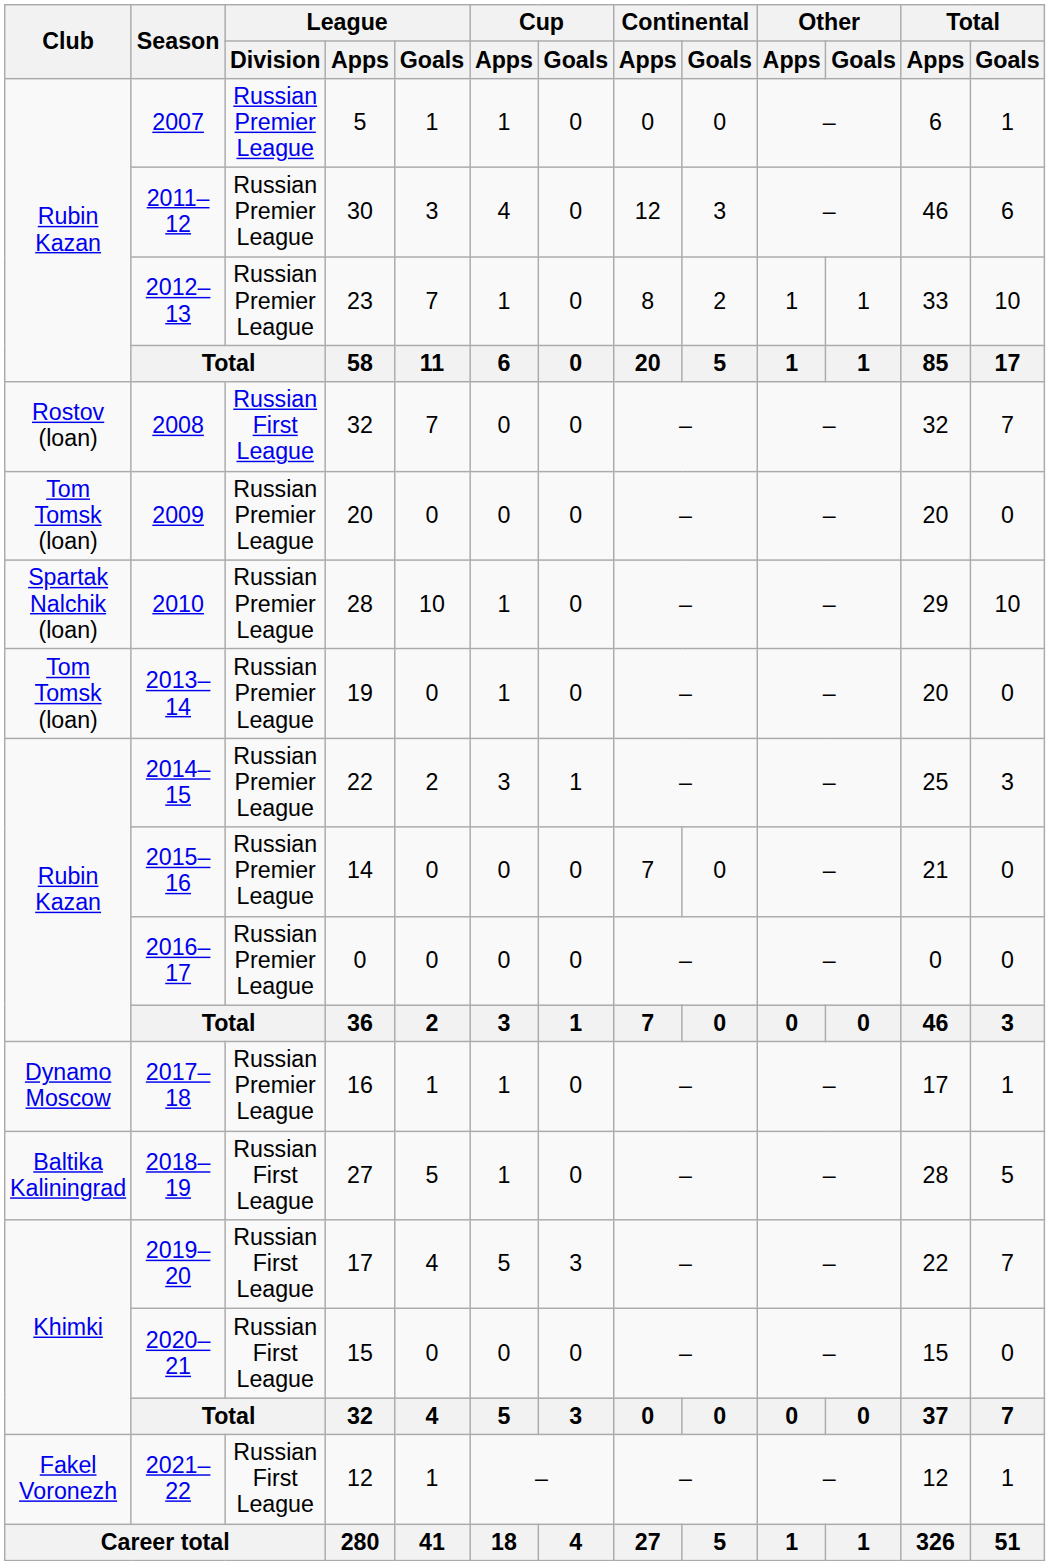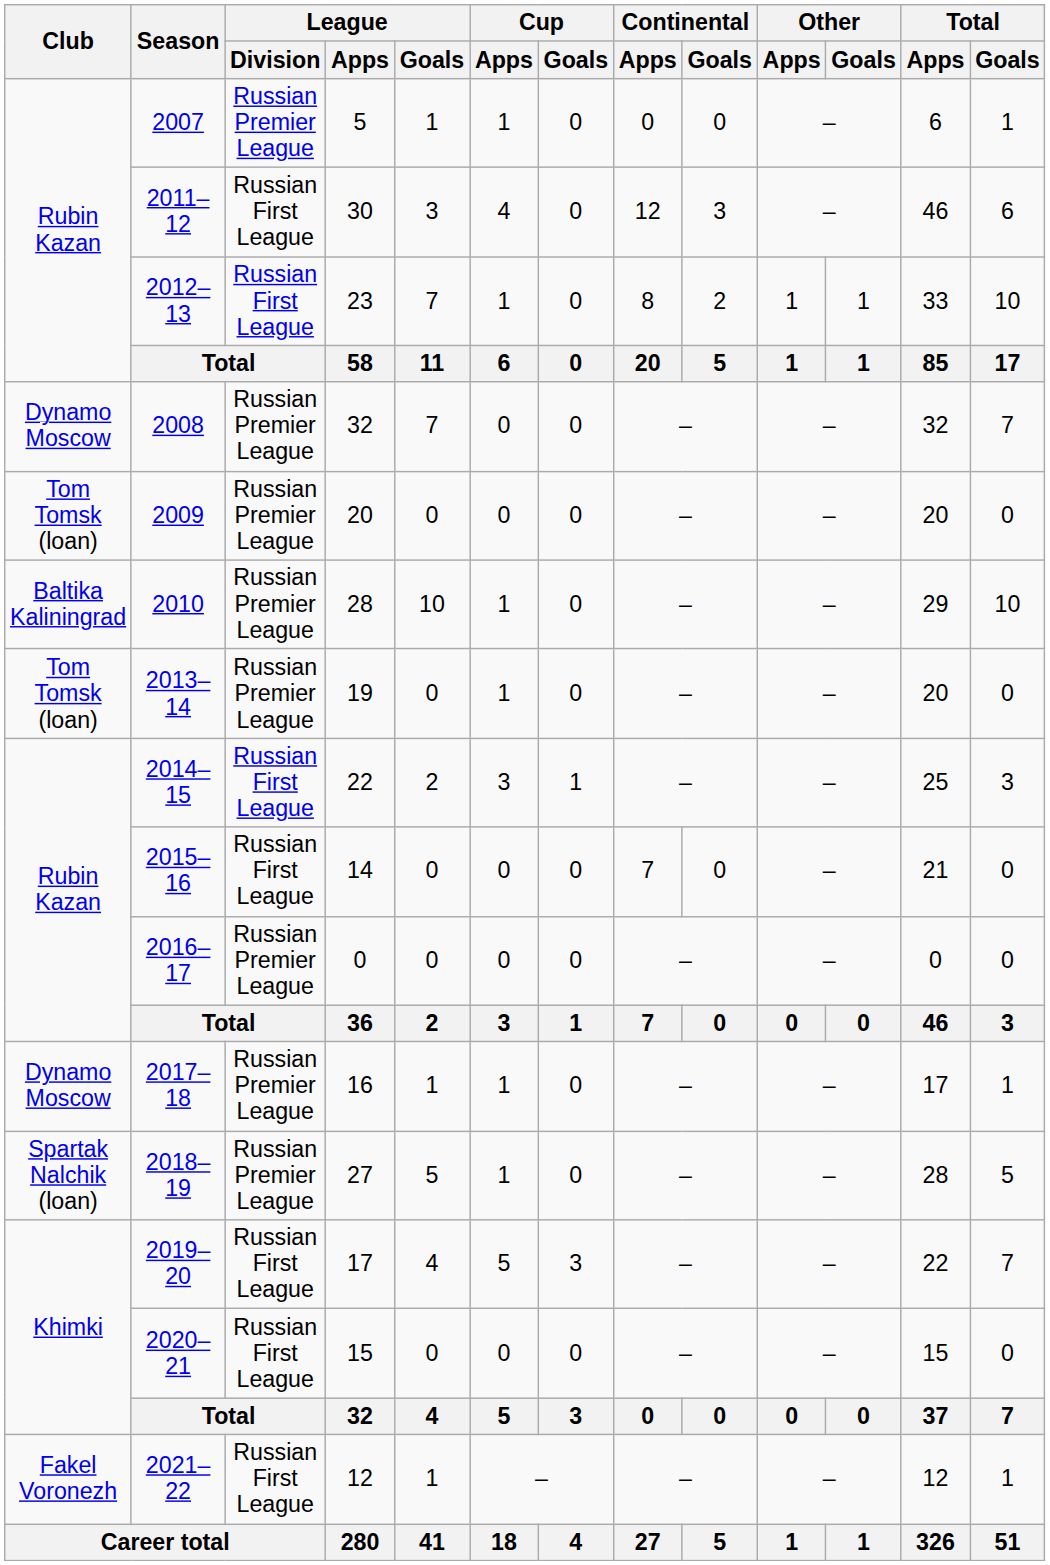2011–12 | League / Division: Russian Premier League -> Russian First League
2012–13 | League / Division: Russian Premier League -> Russian First League
2008 | Club: Rostov (loan) -> Dynamo Moscow
2008 | League / Division: Russian First League -> Russian Premier League
2010 | Club: Spartak Nalchik (loan) -> Baltika Kaliningrad
2014–15 | League / Division: Russian Premier League -> Russian First League
2015–16 | League / Division: Russian Premier League -> Russian First League
2018–19 | Club: Baltika Kaliningrad -> Spartak Nalchik (loan)
2018–19 | League / Division: Russian First League -> Russian Premier League
